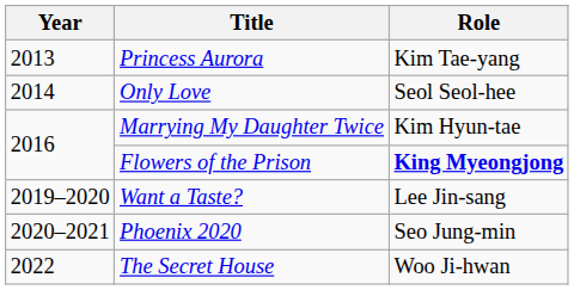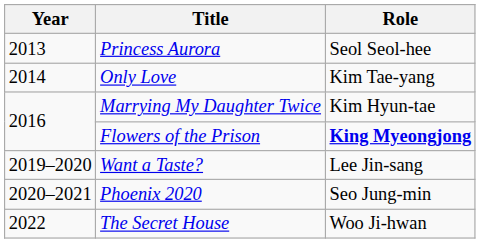Princess Aurora | Role: Kim Tae-yang -> Seol Seol-hee
Only Love | Role: Seol Seol-hee -> Kim Tae-yang
